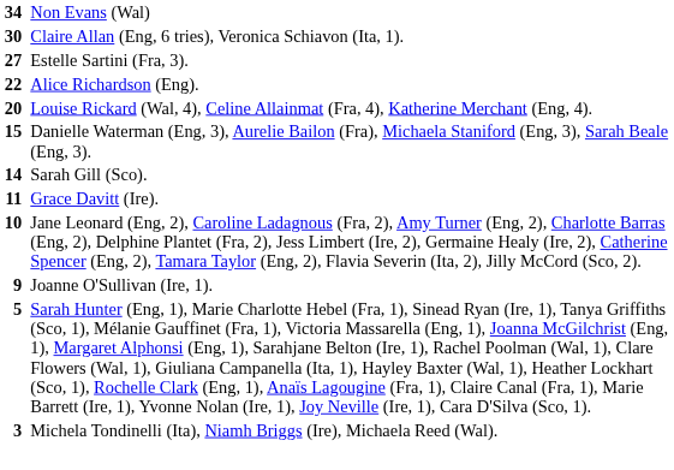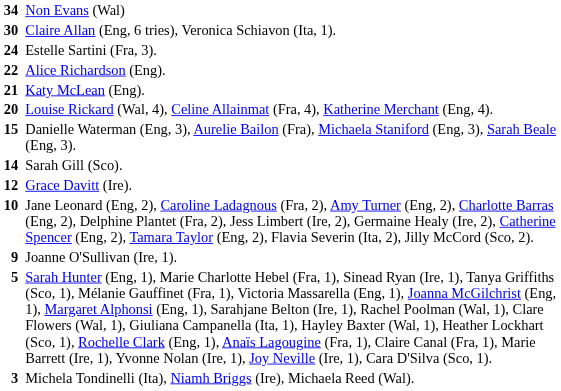Estelle Sartini (Fra, 3). | column 1: 27 -> 24
+ row: 21 | Katy McLean (Eng).
Grace Davitt (Ire). | column 1: 11 -> 12
